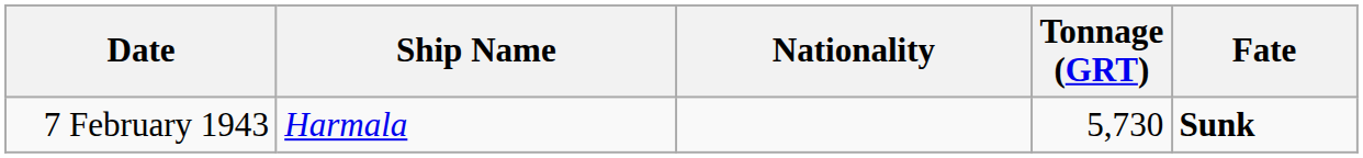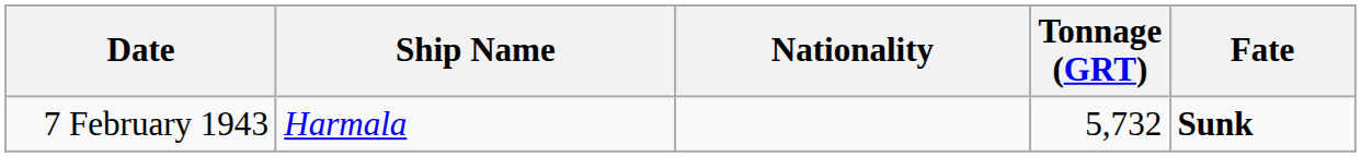7 February 1943 | Tonnage (GRT): 5,730 -> 5,732
